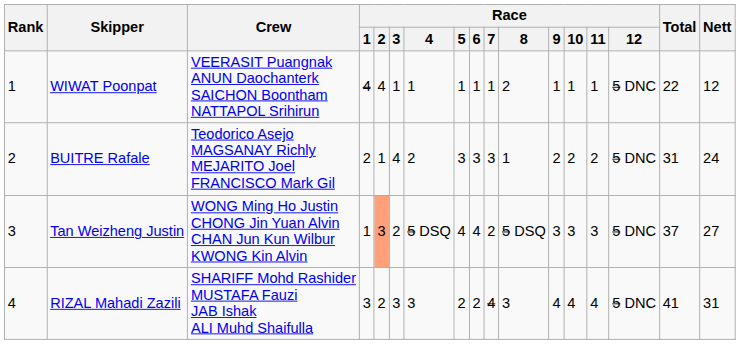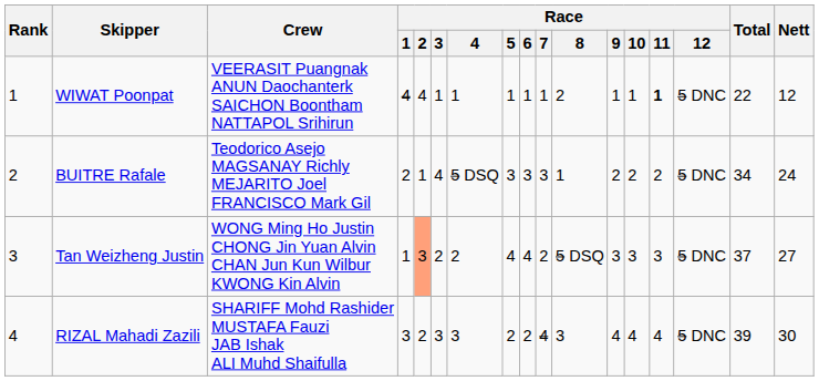WIWAT Poonpat | Race / 11: normal -> bold
BUITRE Rafale | Race / 4: 2 -> 5 DSQ
BUITRE Rafale | Total: 31 -> 34
Tan Weizheng Justin | Race / 4: 5 DSQ -> 2
RIZAL Mahadi Zazili | Total: 41 -> 39
RIZAL Mahadi Zazili | Nett: 31 -> 30
